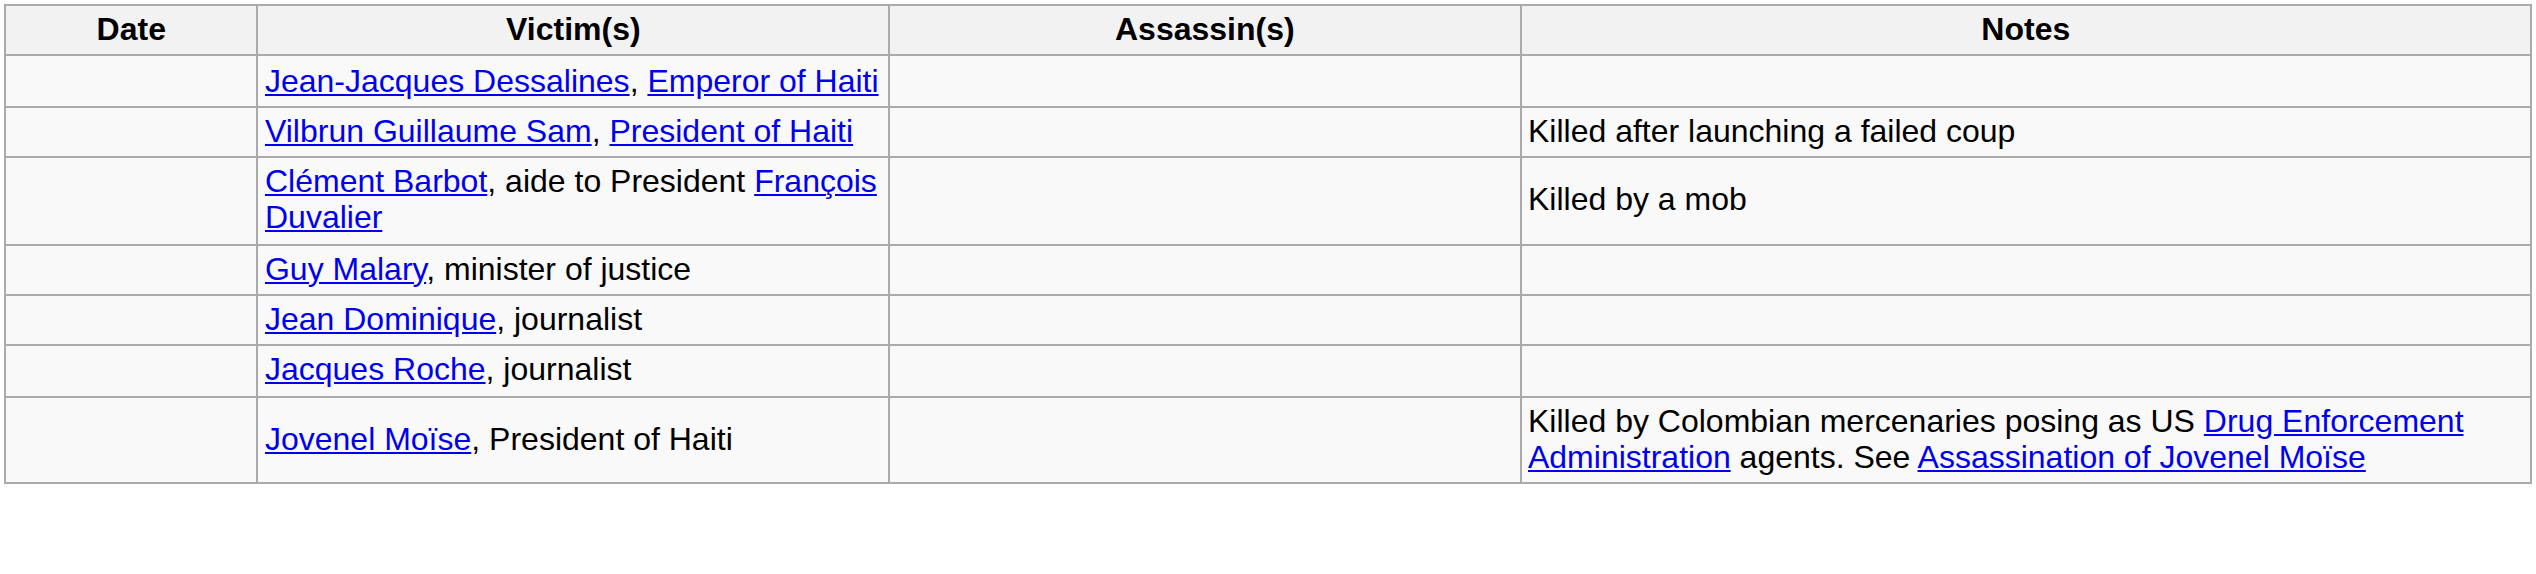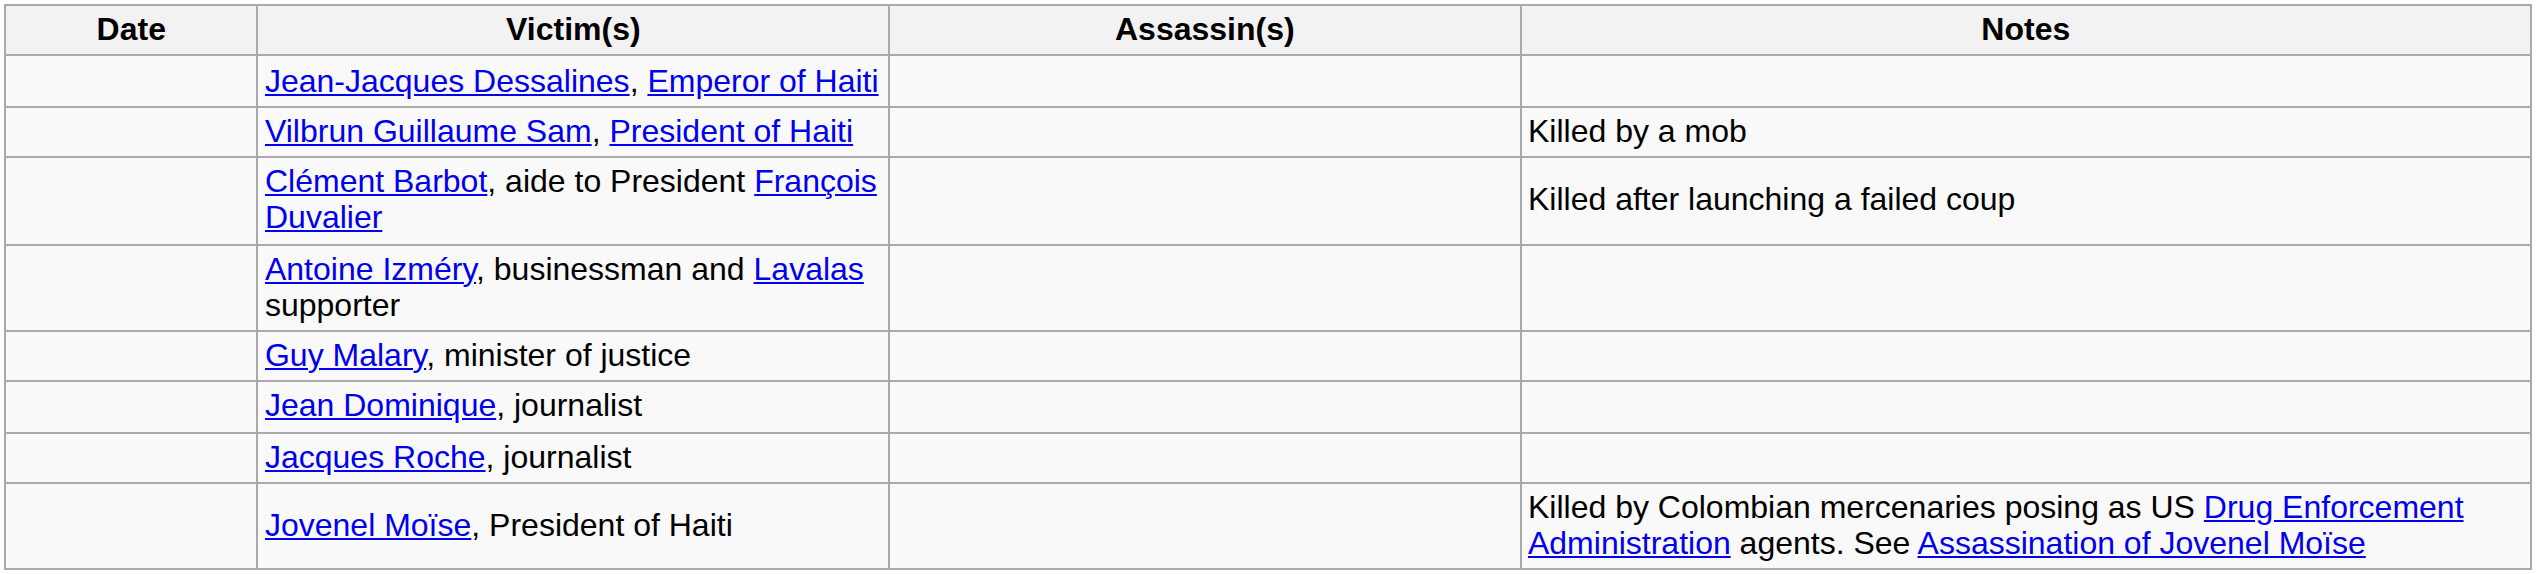Vilbrun Guillaume Sam, President of Haiti | Notes: Killed after launching a failed coup -> Killed by a mob
Clément Barbot, aide to President François Duvalier | Notes: Killed by a mob -> Killed after launching a failed coup
+ row: Antoine Izméry, businessman and Lavalas supporter
